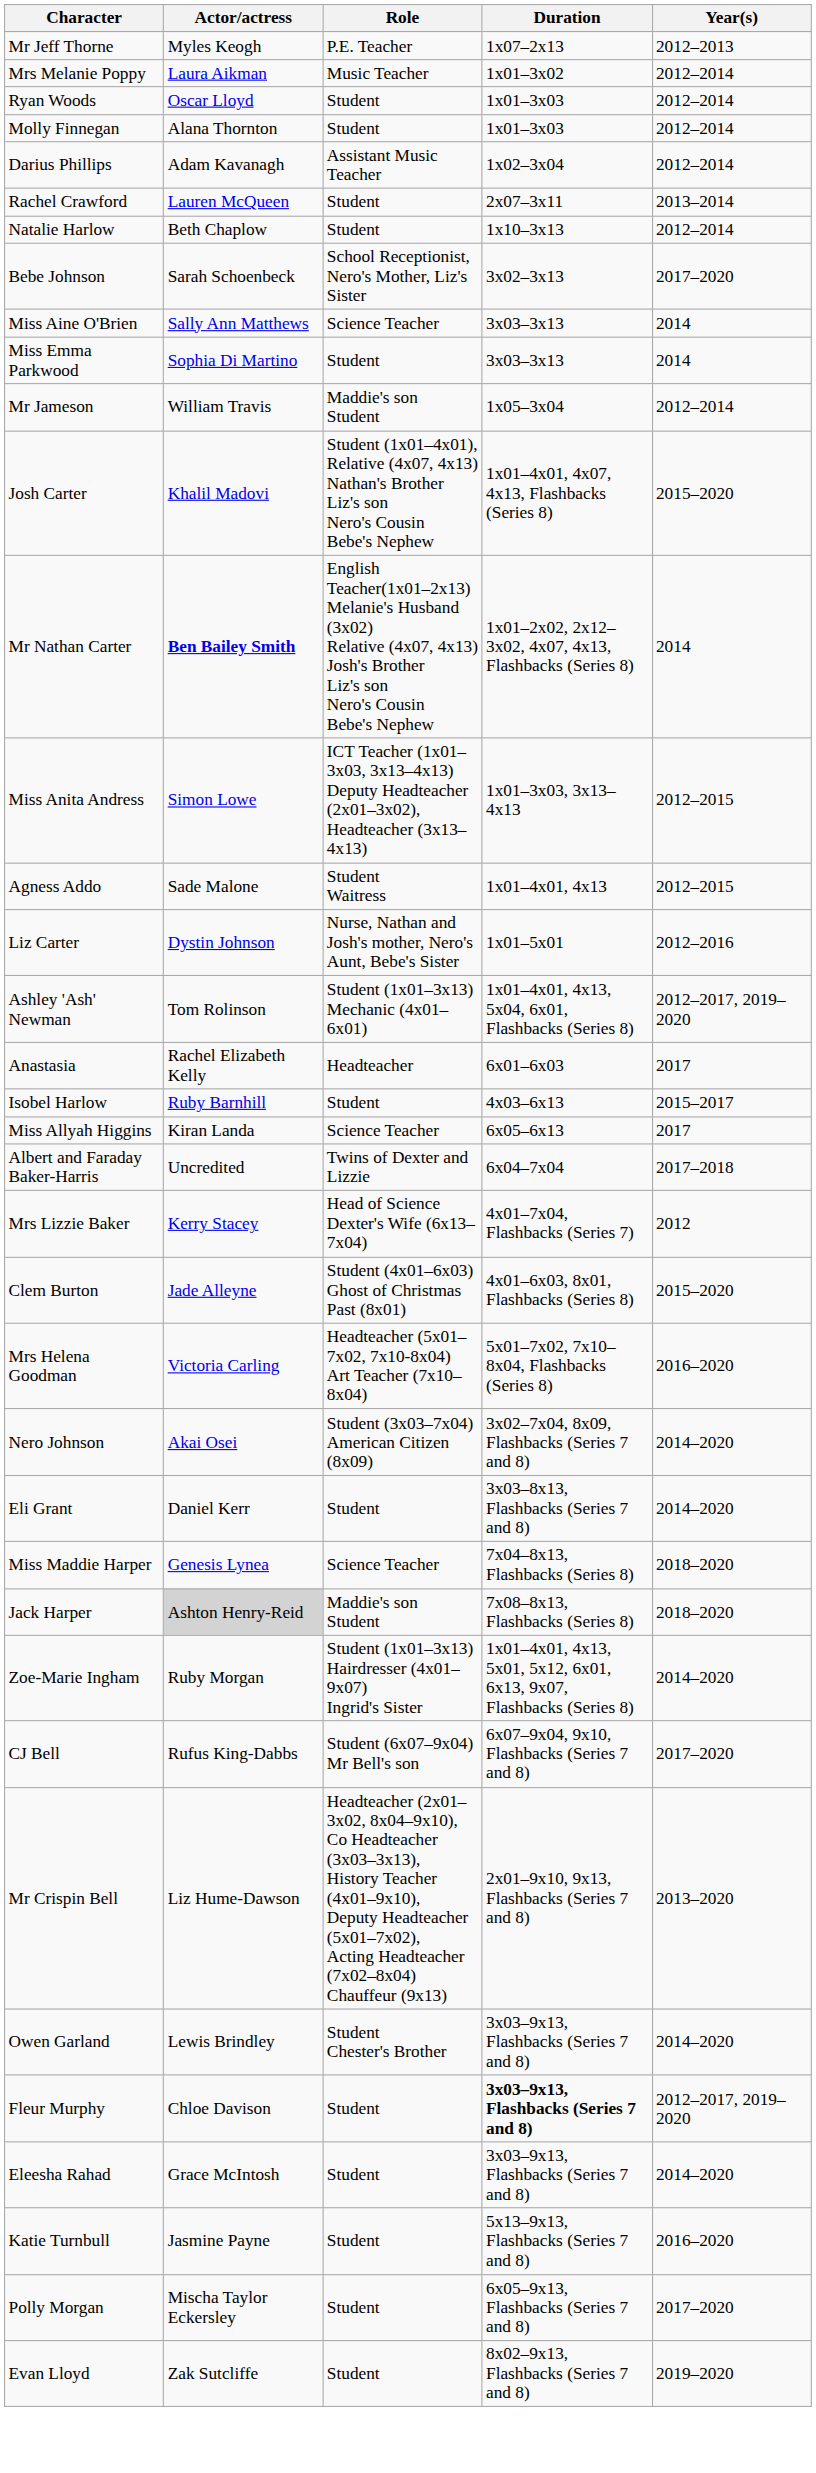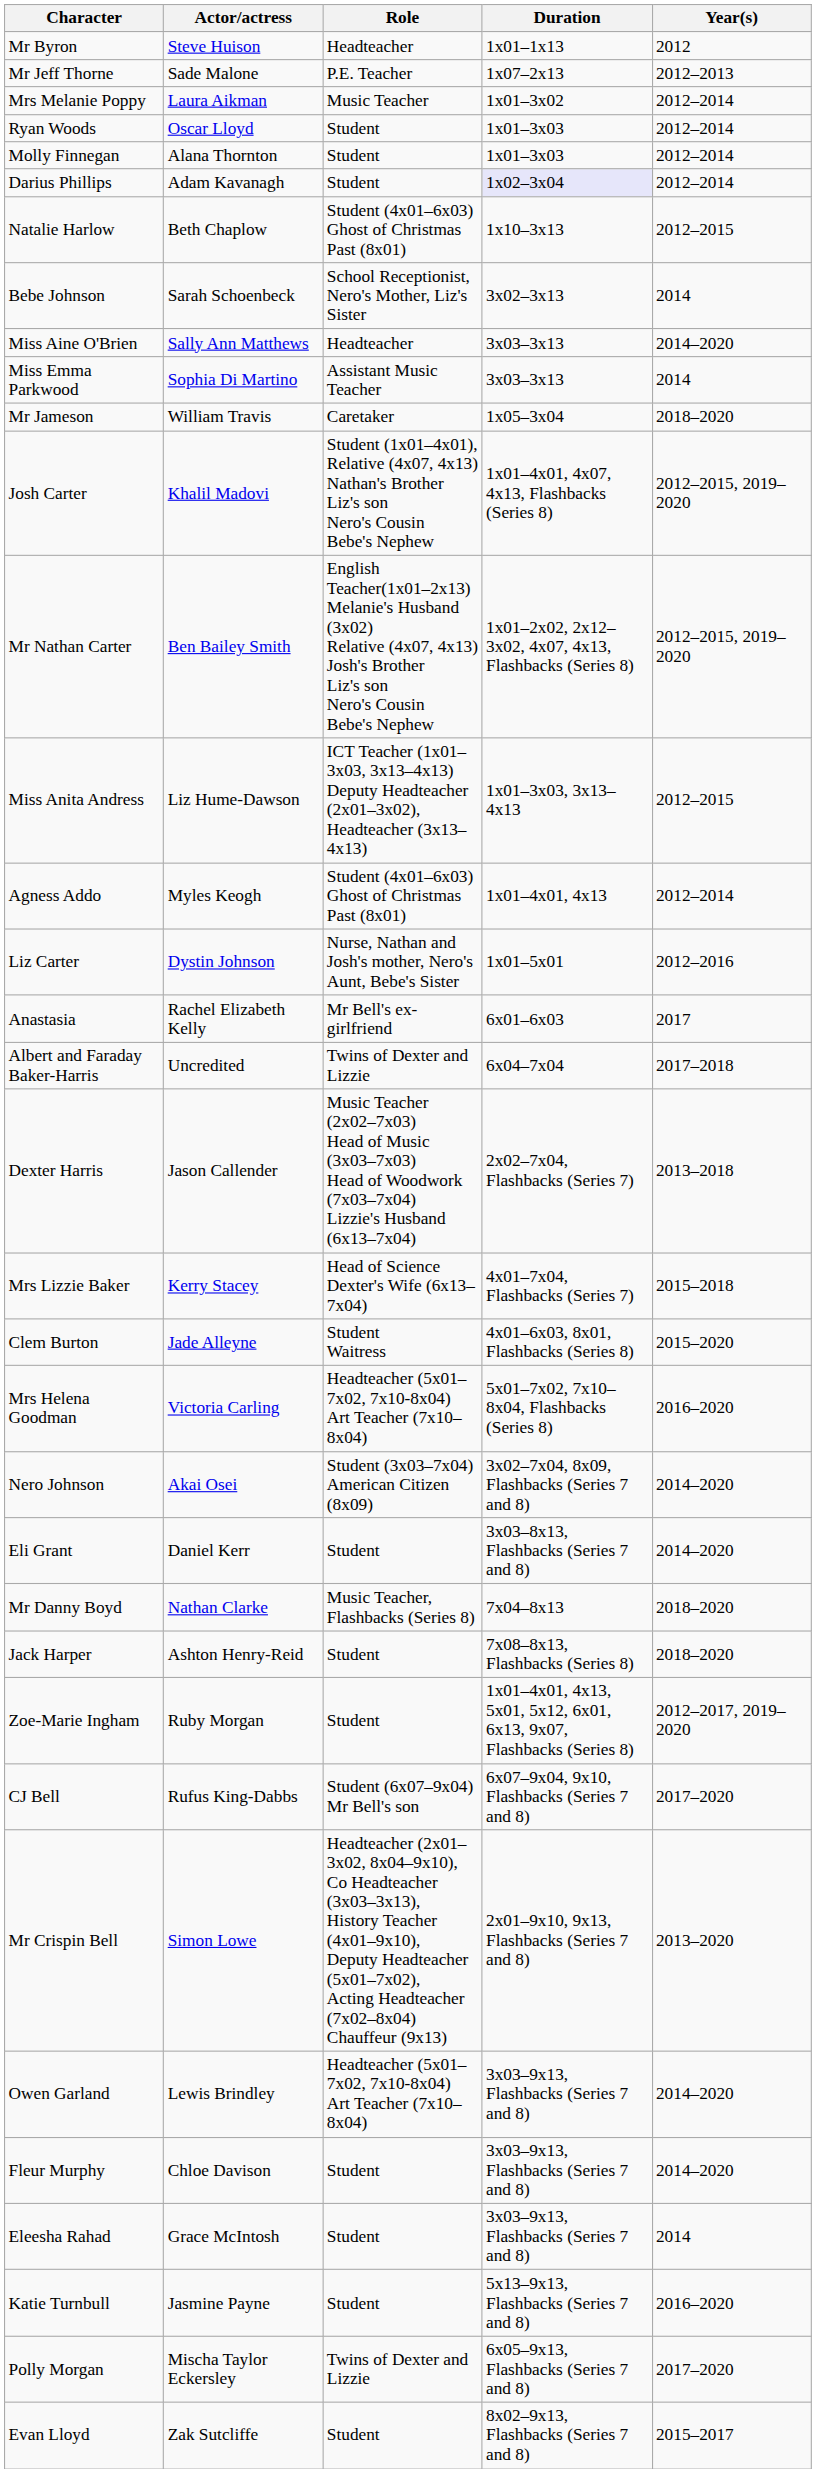+ row: Mr Byron | Steve Huison | Headteacher | 1x01–1x13 | 2012
Mr Jeff Thorne | Actor/actress: Myles Keogh -> Sade Malone
Darius Phillips | Role: Assistant Music Teacher -> Student
Darius Phillips | Duration: no background -> lavender background
- row: Rachel Crawford | Lauren McQueen | Student | 2x07–3x11 | 2013–2014
Natalie Harlow | Role: Student -> Student (4x01–6x03) Ghost of Christmas Past (8x01)
Natalie Harlow | Year(s): 2012–2014 -> 2012–2015
Bebe Johnson | Year(s): 2017–2020 -> 2014
Miss Aine O'Brien | Role: Science Teacher -> Headteacher
Miss Aine O'Brien | Year(s): 2014 -> 2014–2020
Miss Emma Parkwood | Role: Student -> Assistant Music Teacher
Mr Jameson | Role: Maddie's son Student -> Caretaker
Mr Jameson | Year(s): 2012–2014 -> 2018–2020
Josh Carter | Year(s): 2015–2020 -> 2012–2015, 2019–2020
Mr Nathan Carter | Actor/actress: bold -> normal
Mr Nathan Carter | Year(s): 2014 -> 2012–2015, 2019–2020
Miss Anita Andress | Actor/actress: Simon Lowe -> Liz Hume-Dawson
Agness Addo | Actor/actress: Sade Malone -> Myles Keogh
Agness Addo | Role: Student Waitress -> Student (4x01–6x03) Ghost of Christmas Past (8x01)
Agness Addo | Year(s): 2012–2015 -> 2012–2014
- row: Ashley 'Ash' Newman | Tom Rolinson | Student (1x01–3x13) Mechanic (4x01–6x01) | 1x01–4x01, 4x13, 5x04, 6x01, Flashbacks (Series 8) | 2012–2017, 2019–2020
Anastasia | Role: Headteacher -> Mr Bell's ex-girlfriend
- row: Isobel Harlow | Ruby Barnhill | Student | 4x03–6x13 | 2015–2017
- row: Miss Allyah Higgins | Kiran Landa | Science Teacher | 6x05–6x13 | 2017
+ row: Dexter Harris | Jason Callender | Music Teacher (2x02–7x03) Head of Music (3x03–7x03) Head of Woodwork (7x03–7x04) Lizzie's Husband (6x13–7x04) | 2x02–7x04, Flashbacks (Series 7) | 2013–2018
Mrs Lizzie Baker | Year(s): 2012 -> 2015–2018
Clem Burton | Role: Student (4x01–6x03) Ghost of Christmas Past (8x01) -> Student Waitress
- row: Miss Maddie Harper | Genesis Lynea | Science Teacher | 7x04–8x13, Flashbacks (Series 8) | 2018–2020
+ row: Mr Danny Boyd | Nathan Clarke | Music Teacher, Flashbacks (Series 8) | 7x04–8x13 | 2018–2020
Jack Harper | Actor/actress: lightgrey background -> no background
Jack Harper | Role: Maddie's son Student -> Student
Zoe-Marie Ingham | Role: Student (1x01–3x13) Hairdresser (4x01–9x07) Ingrid's Sister -> Student
Zoe-Marie Ingham | Year(s): 2014–2020 -> 2012–2017, 2019–2020
Mr Crispin Bell | Actor/actress: Liz Hume-Dawson -> Simon Lowe
Owen Garland | Role: Student Chester's Brother -> Headteacher (5x01–7x02, 7x10-8x04) Art Teacher (7x10–8x04)
Fleur Murphy | Duration: bold -> normal
Fleur Murphy | Year(s): 2012–2017, 2019–2020 -> 2014–2020
Eleesha Rahad | Year(s): 2014–2020 -> 2014
Polly Morgan | Role: Student -> Twins of Dexter and Lizzie
Evan Lloyd | Year(s): 2019–2020 -> 2015–2017
